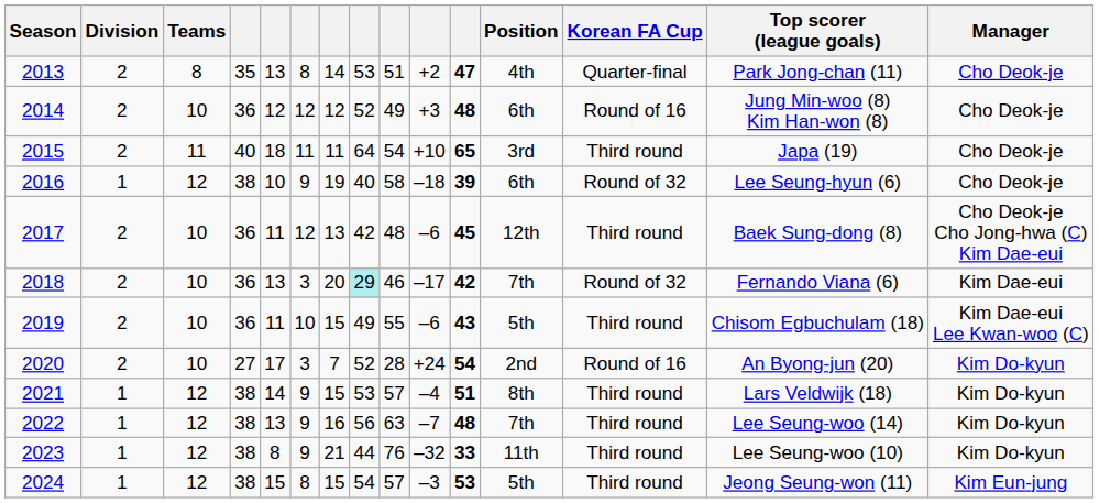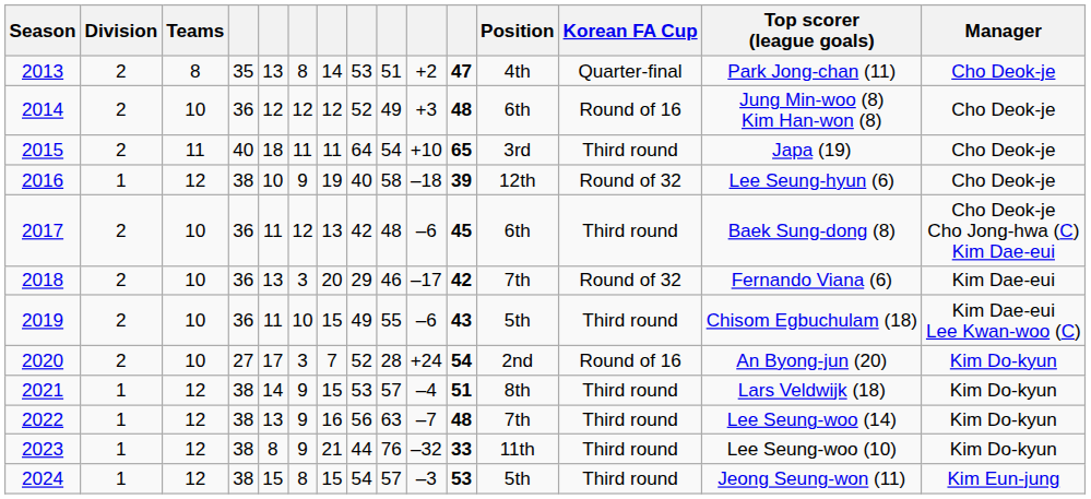2016 | Position: 6th -> 12th
2017 | Position: 12th -> 6th
2018 | column 8: paleturquoise background -> no background
